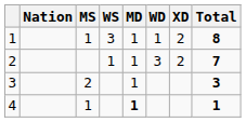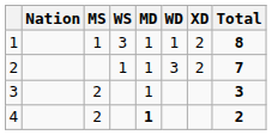4 | MS: 1 -> 2
4 | Total: 1 -> 2
